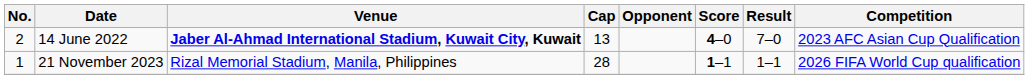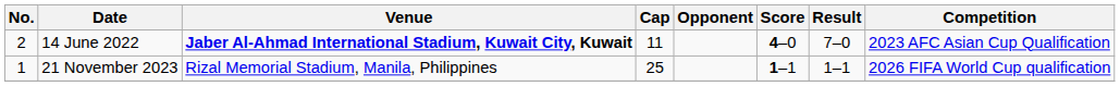14 June 2022 | Cap: 13 -> 11
21 November 2023 | Cap: 28 -> 25
